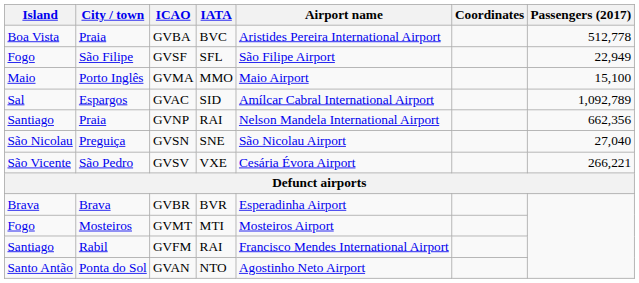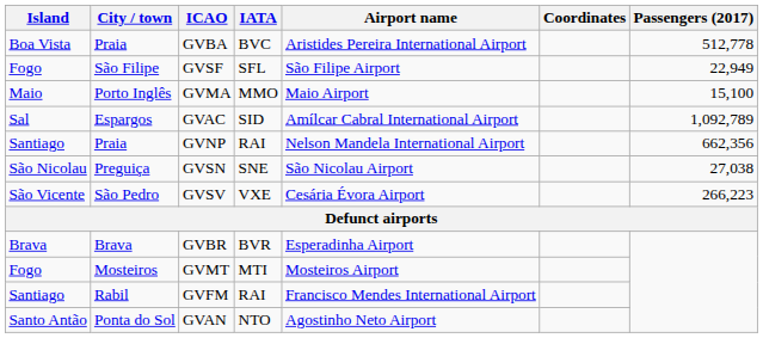GVSN | Passengers (2017): 27,040 -> 27,038
GVSV | Passengers (2017): 266,221 -> 266,223
